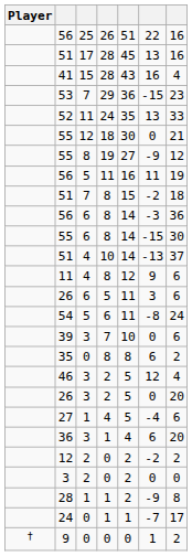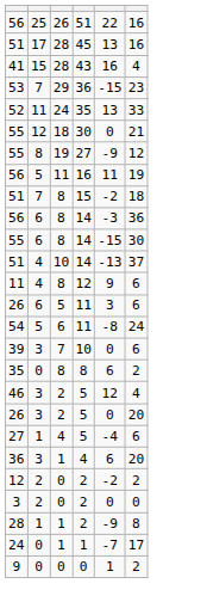- column: Player | †
